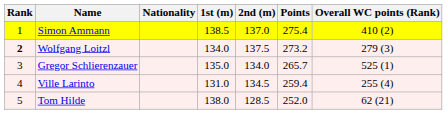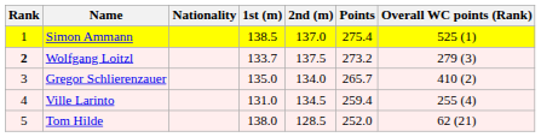Simon Ammann | Overall WC points (Rank): 410 (2) -> 525 (1)
Wolfgang Loitzl | 1st (m): 134.0 -> 133.7
Gregor Schlierenzauer | Overall WC points (Rank): 525 (1) -> 410 (2)
